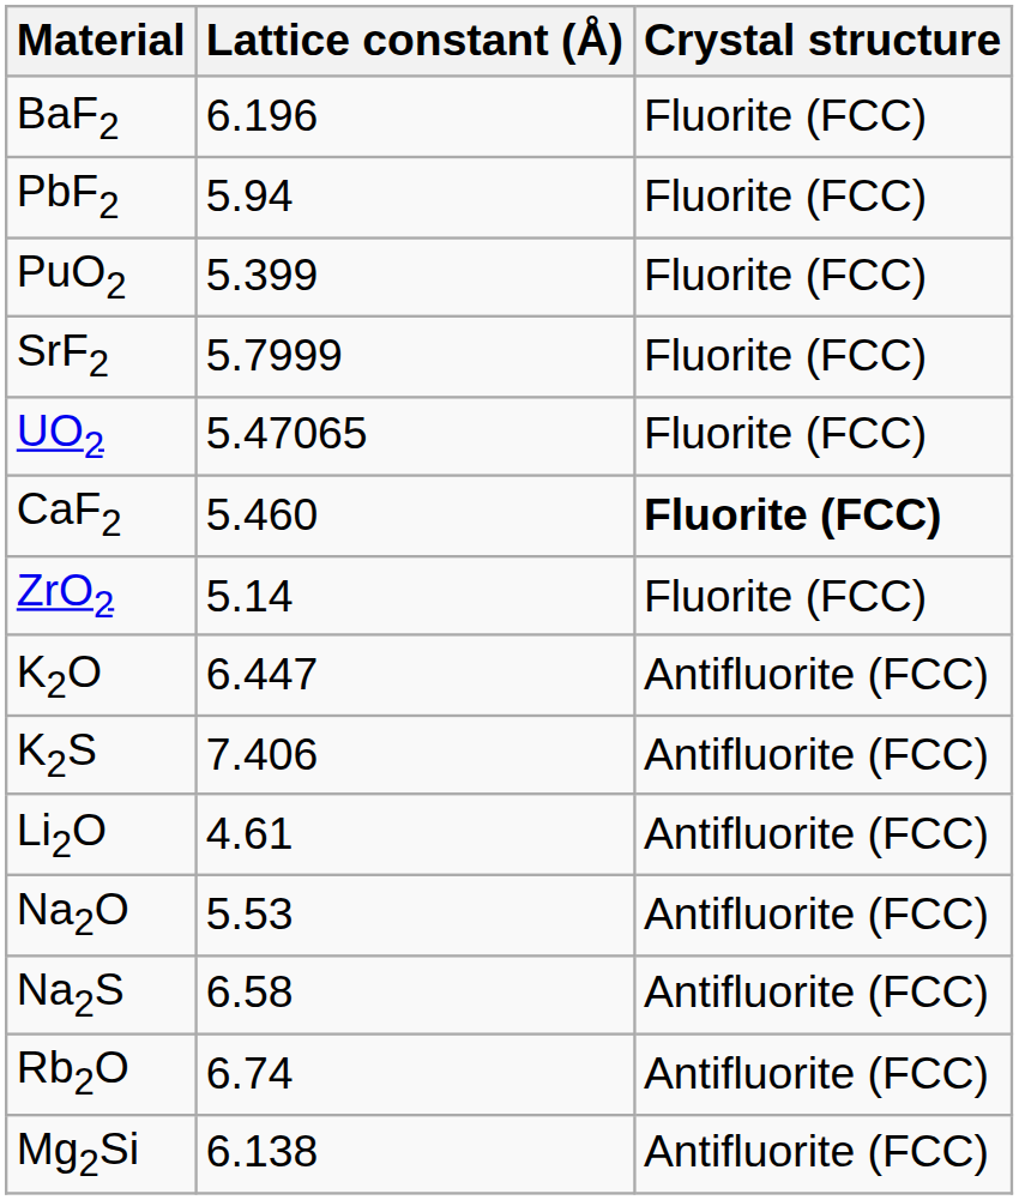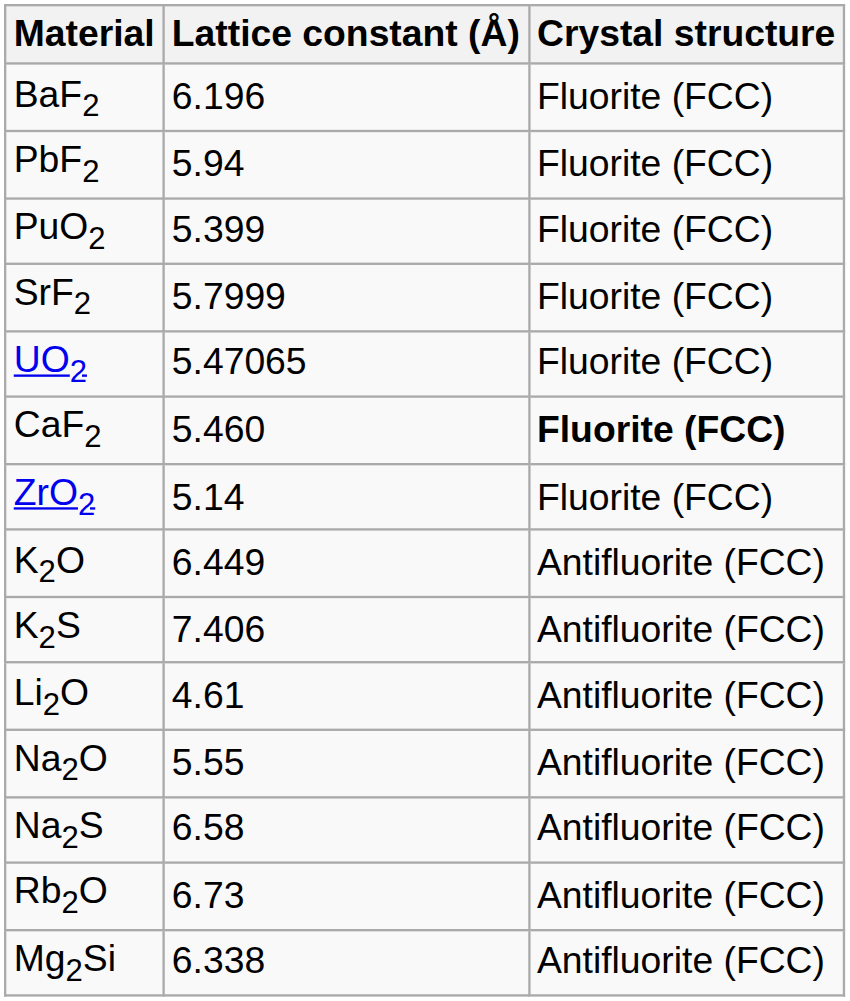K2O | Lattice constant (Å): 6.447 -> 6.449
Na2O | Lattice constant (Å): 5.53 -> 5.55
Rb2O | Lattice constant (Å): 6.74 -> 6.73
Mg2Si | Lattice constant (Å): 6.138 -> 6.338
